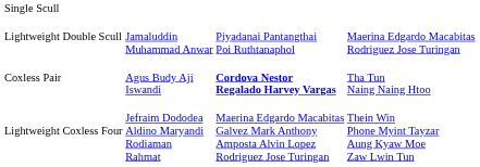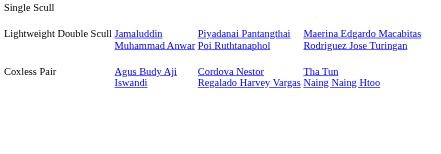Coxless Pair | column 3: bold -> normal
- row: Lightweight Coxless Four | Jefraim Dododea Aldino Maryandi Rodiaman Rahmat | Maerina Edgardo Macabitas Galvez Mark Anthony Amposta Alvin Lopez Rodriguez Jose Turingan | Thein Win Phone Myint Tayzar Aung Kyaw Moe Zaw Lwin Tun
